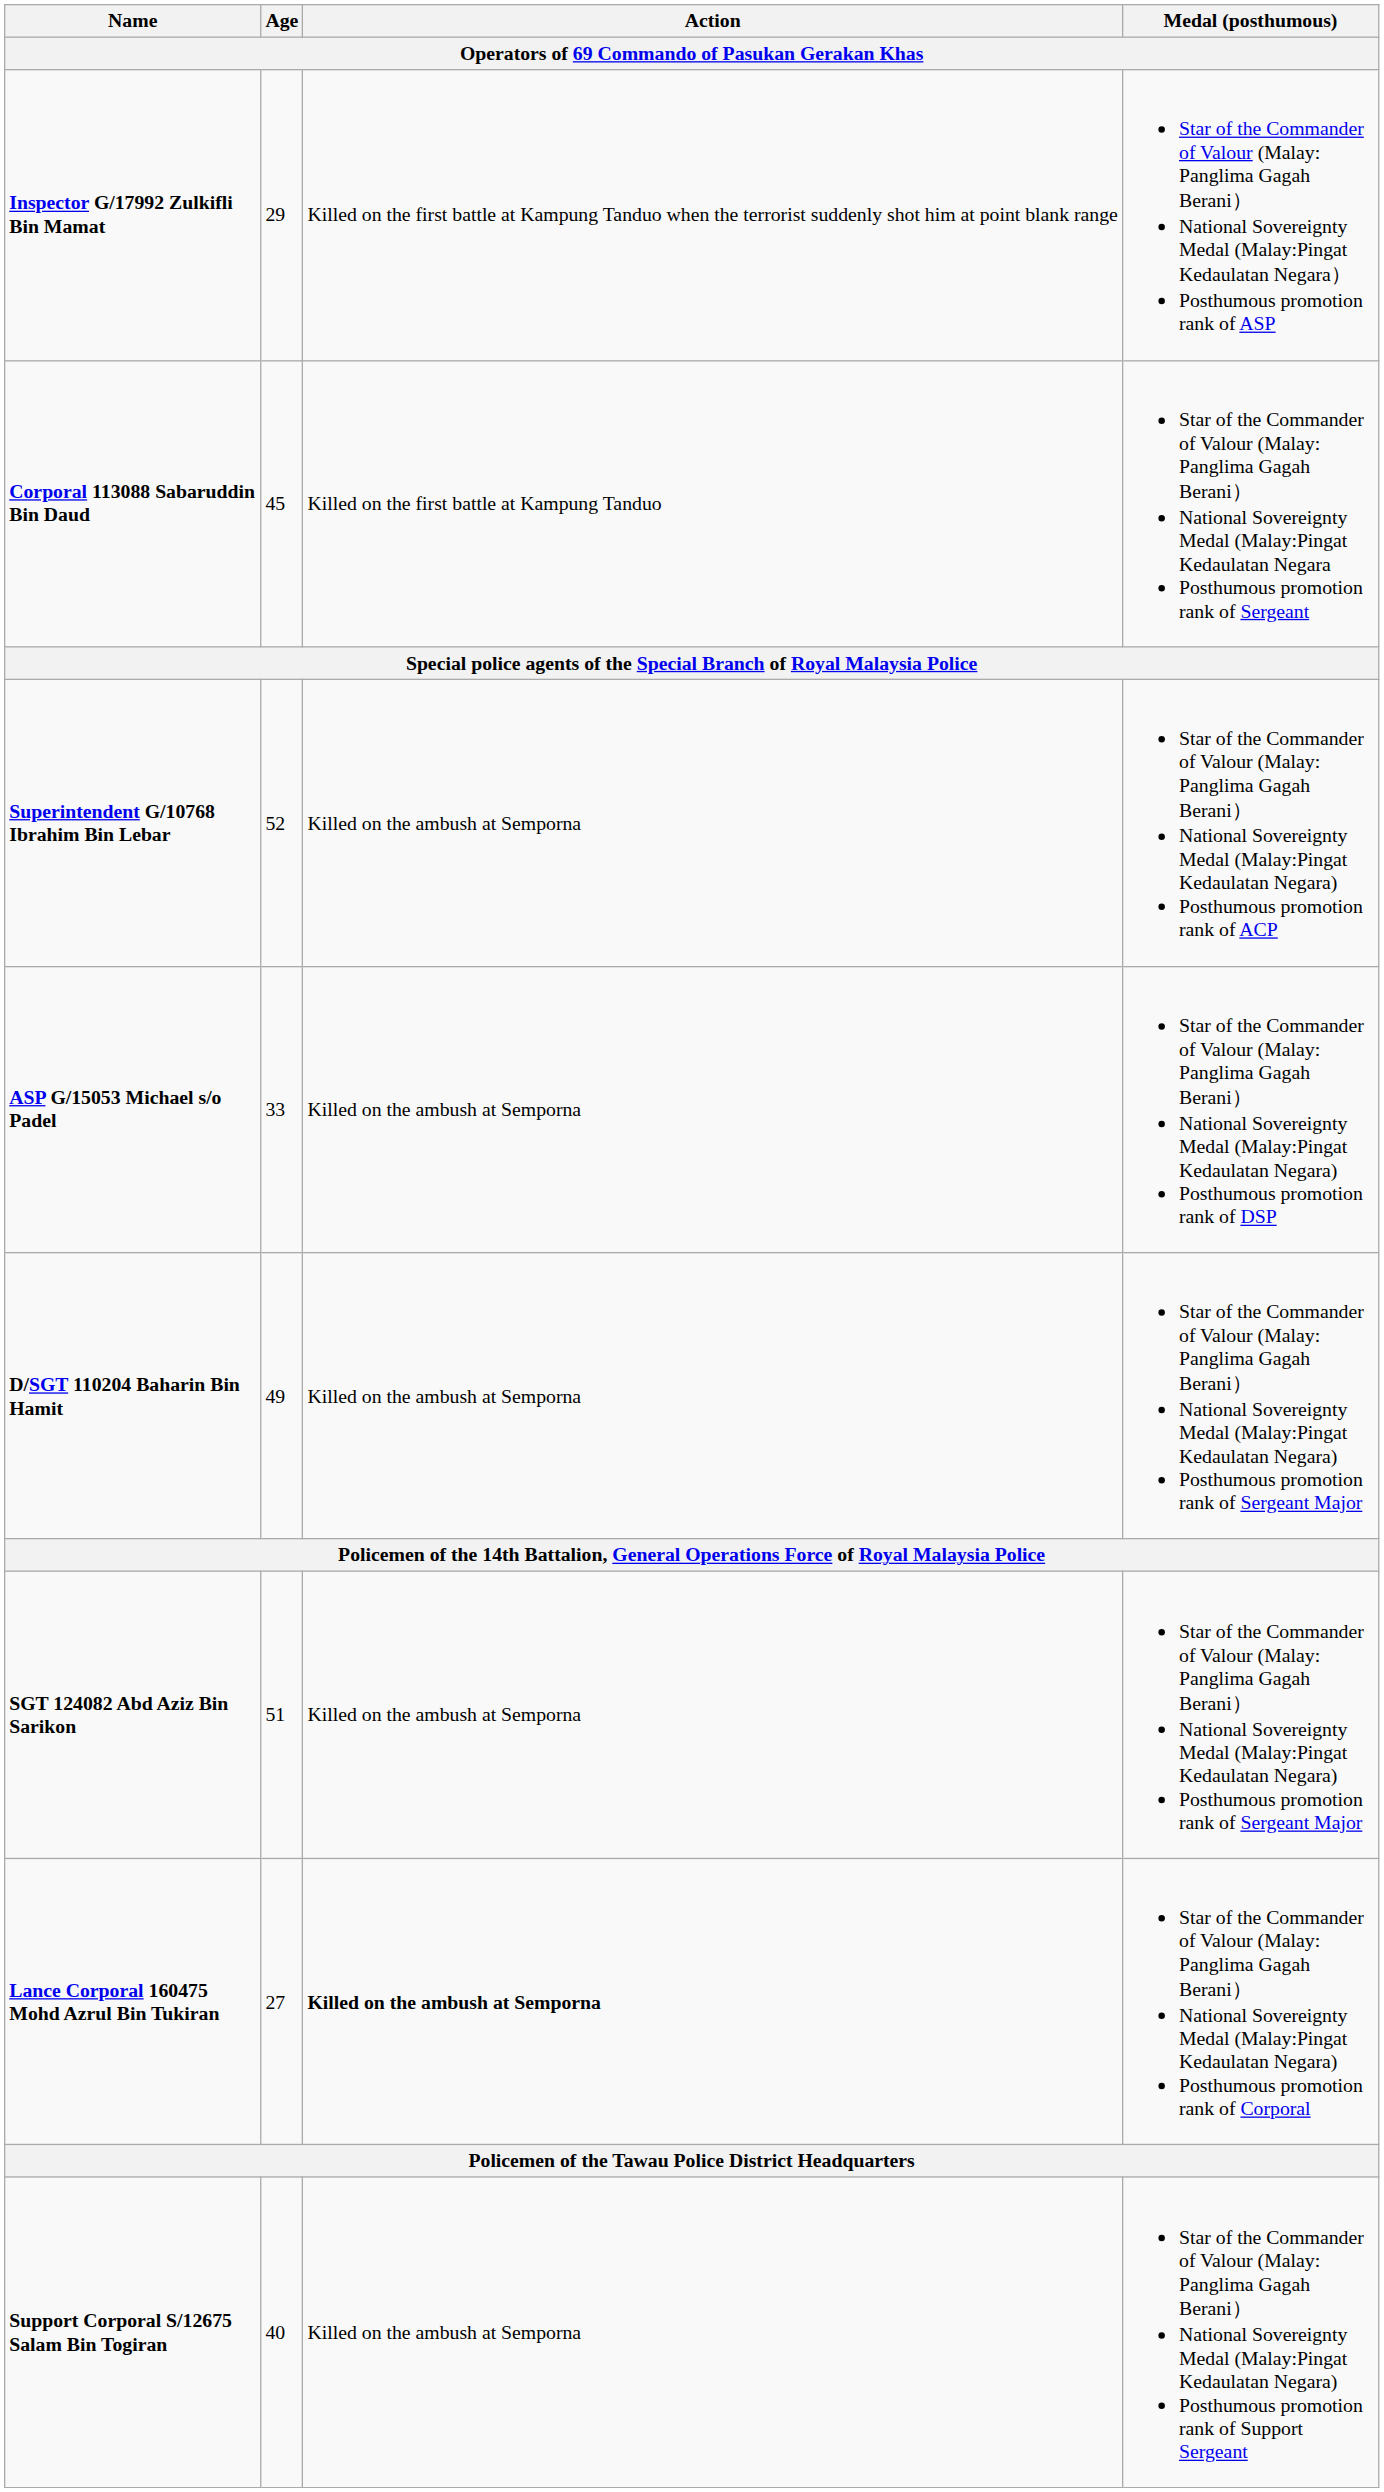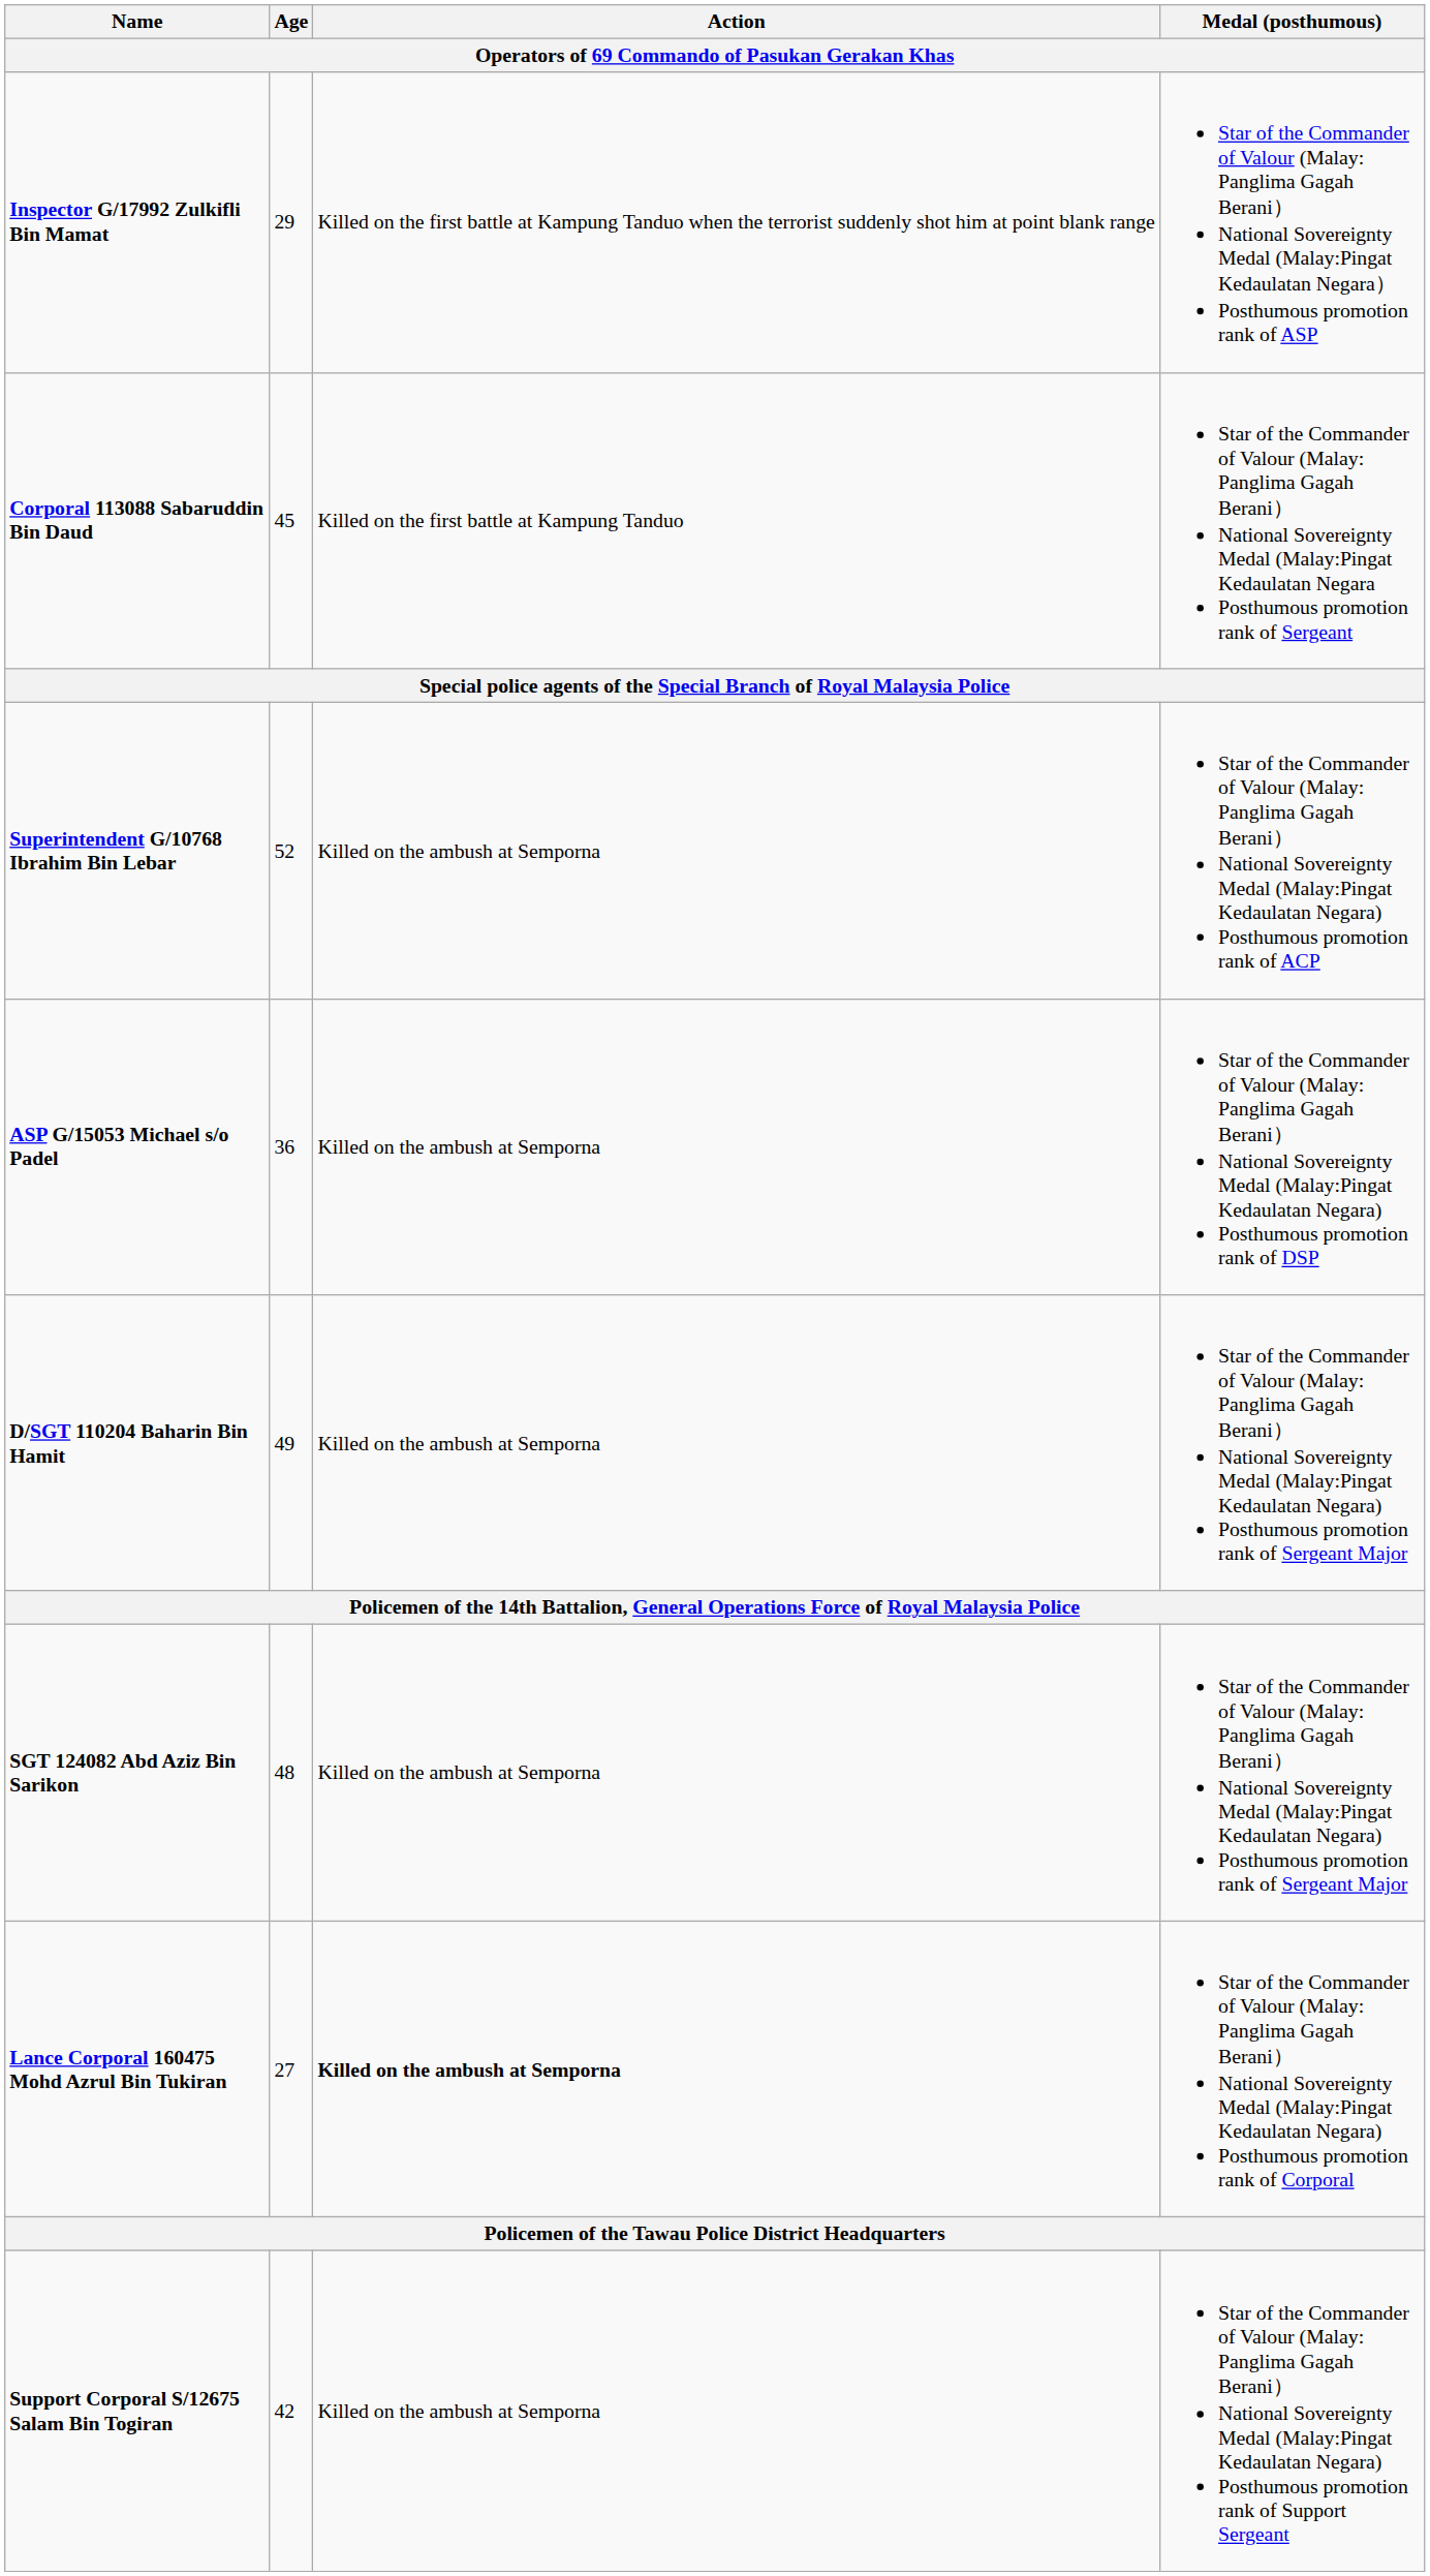ASP G/15053 Michael s/o Padel | Age: 33 -> 36
SGT 124082 Abd Aziz Bin Sarikon | Age: 51 -> 48
Support Corporal S/12675 Salam Bin Togiran | Age: 40 -> 42
